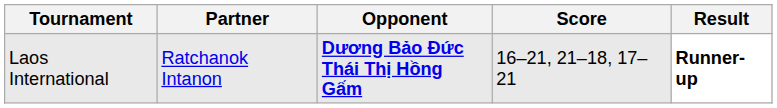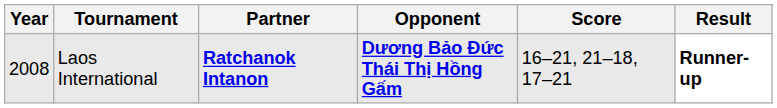+ column: Year | 2008
Laos International | Partner: normal -> bold
